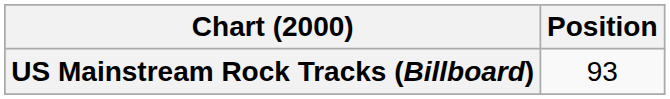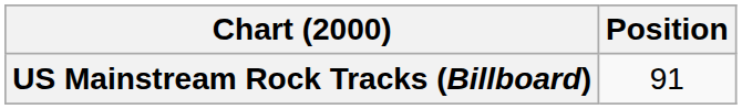US Mainstream Rock Tracks (Billboard) | Position: 93 -> 91
